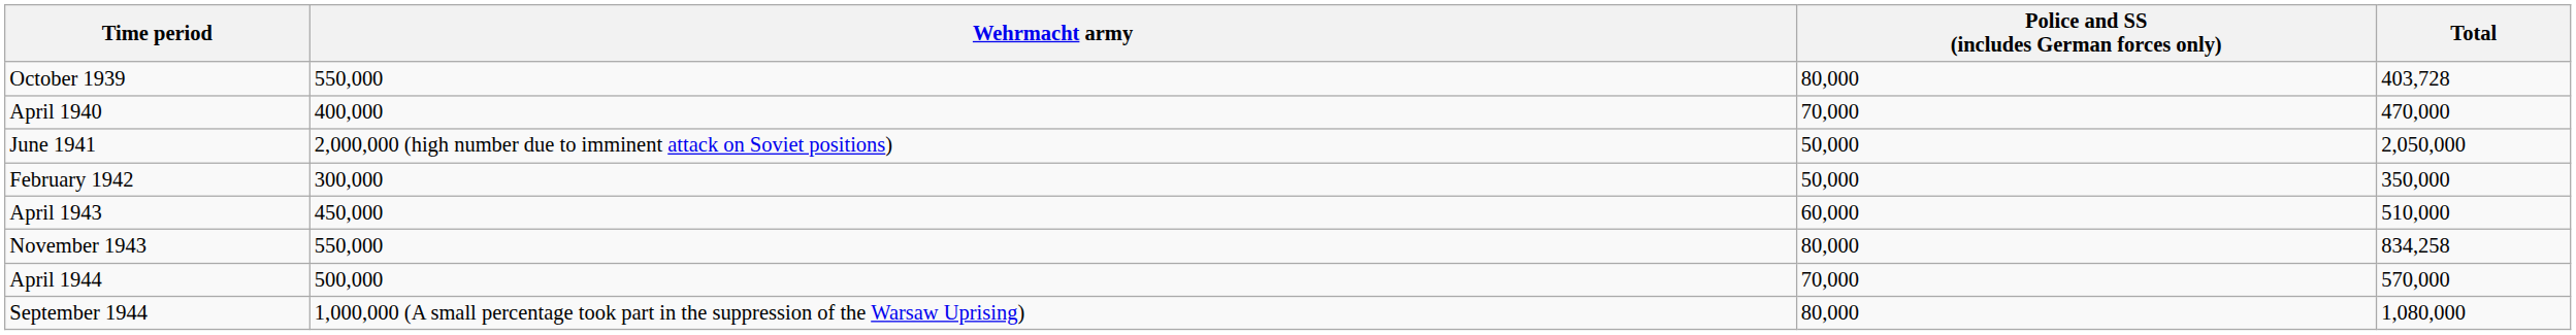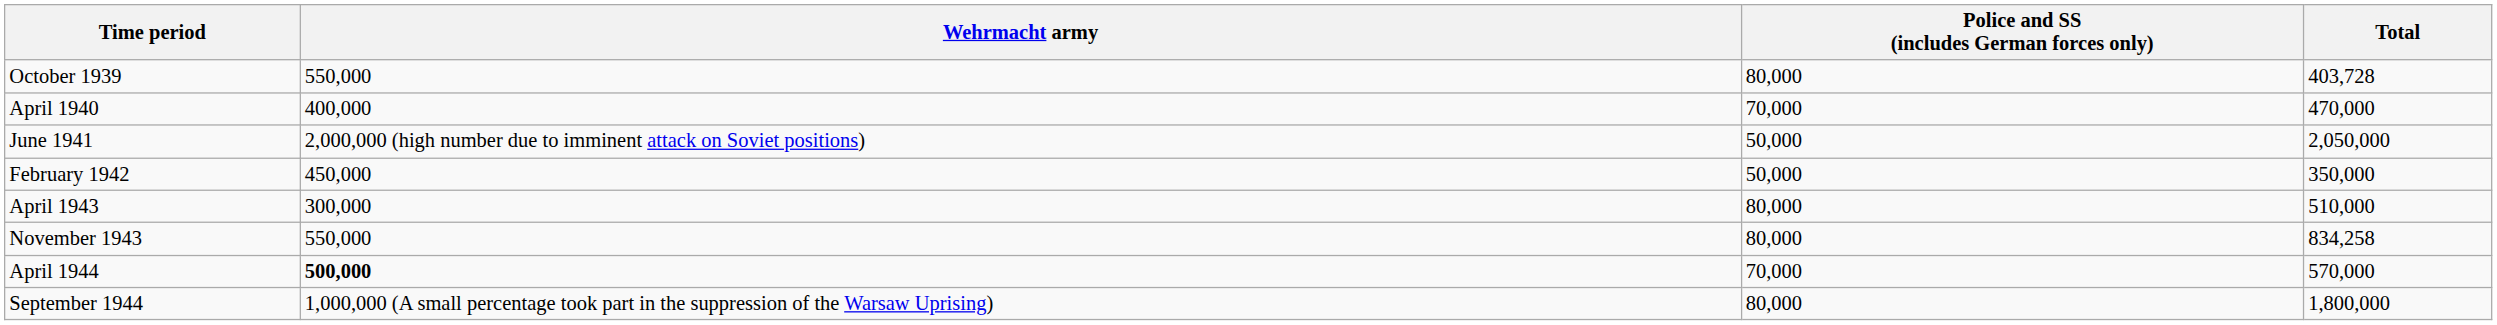February 1942 | Wehrmacht army: 300,000 -> 450,000
April 1943 | Wehrmacht army: 450,000 -> 300,000
April 1943 | Police and SS (includes German forces only): 60,000 -> 80,000
April 1944 | Wehrmacht army: normal -> bold
September 1944 | Total: 1,080,000 -> 1,800,000
